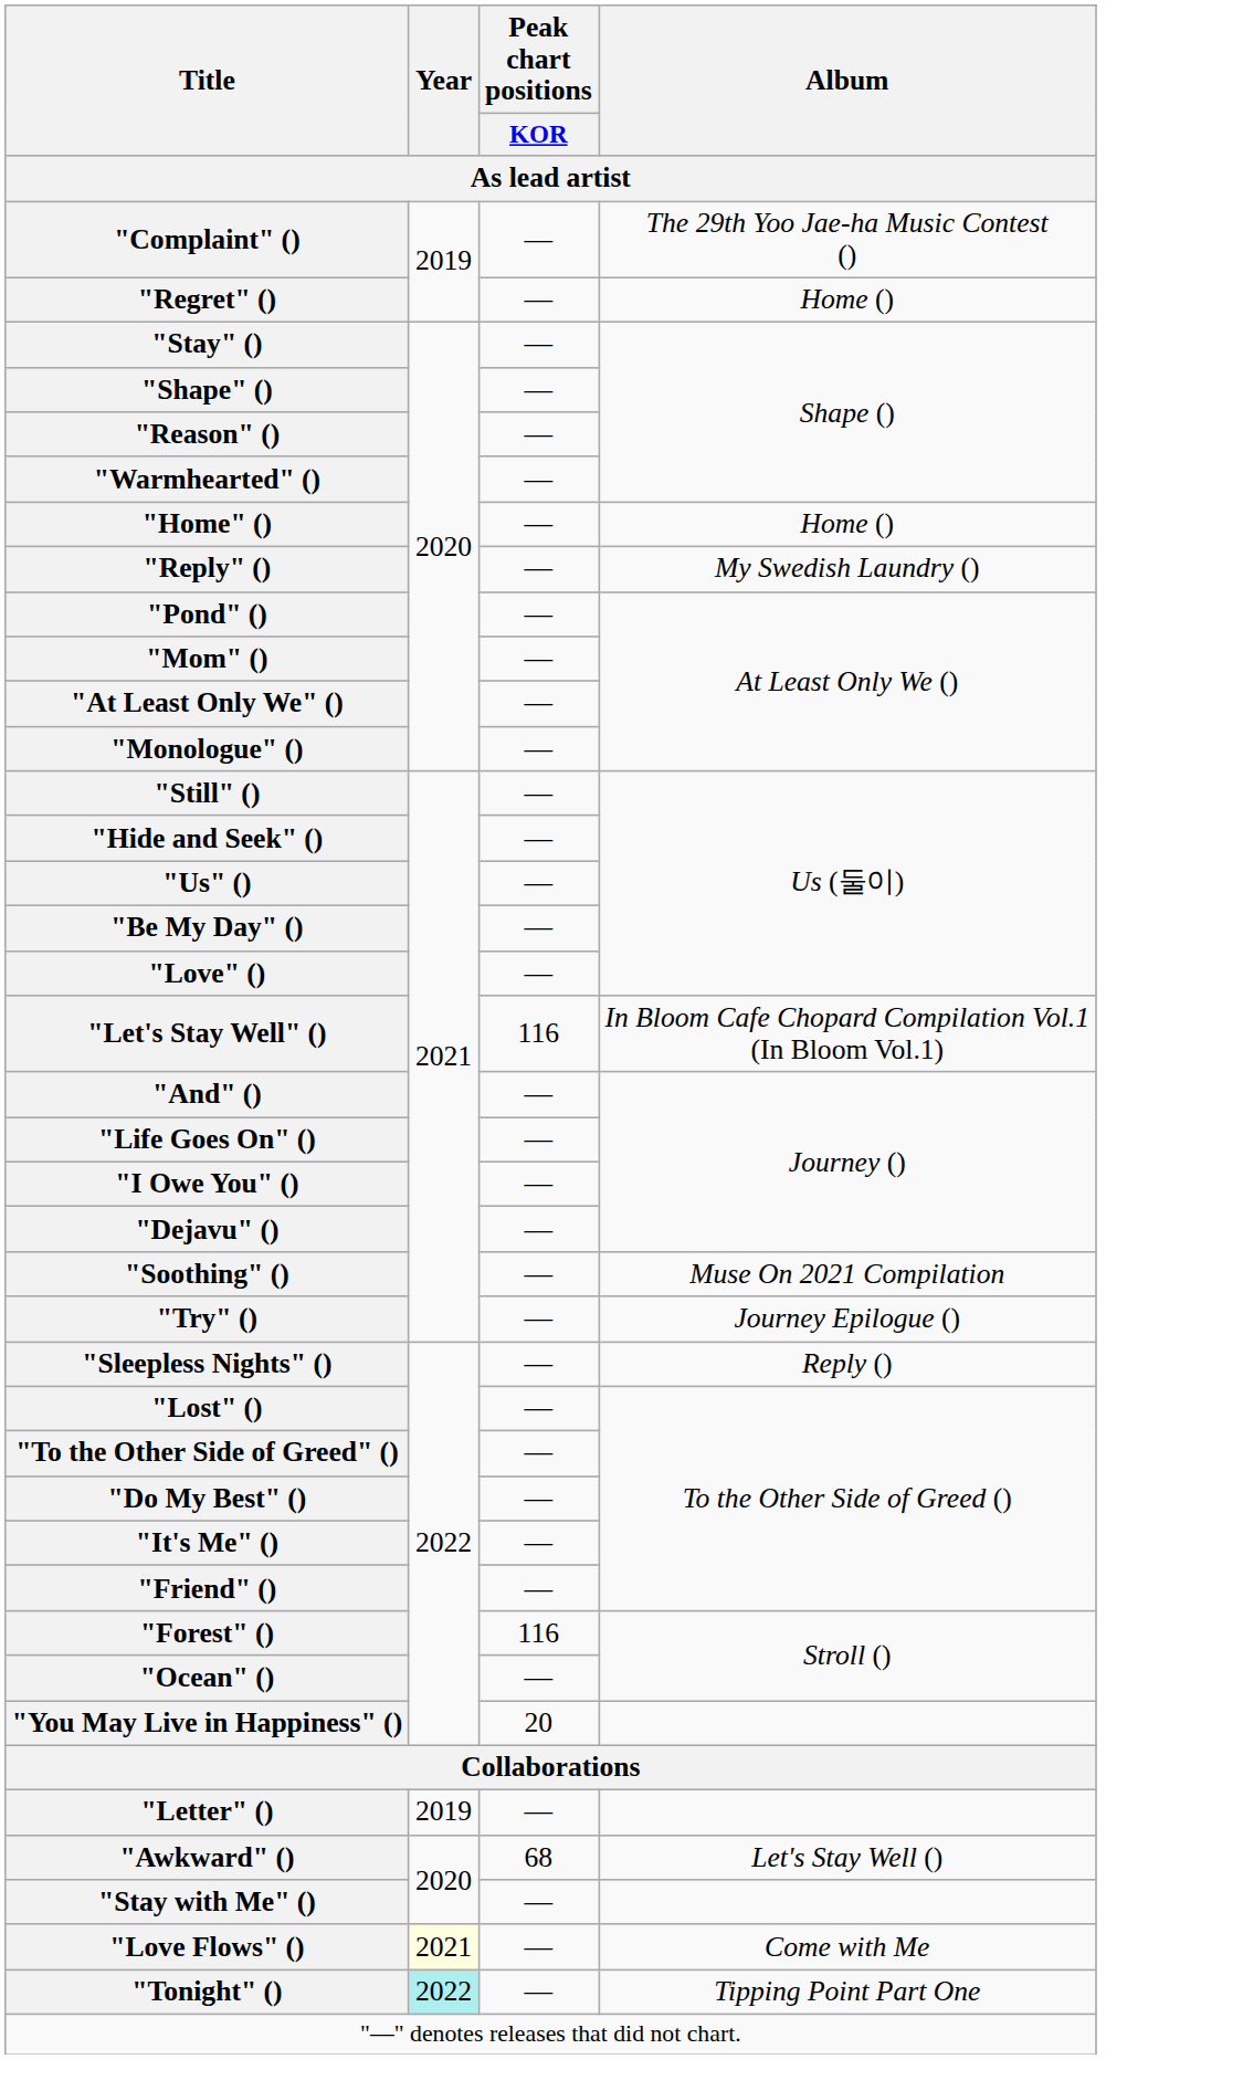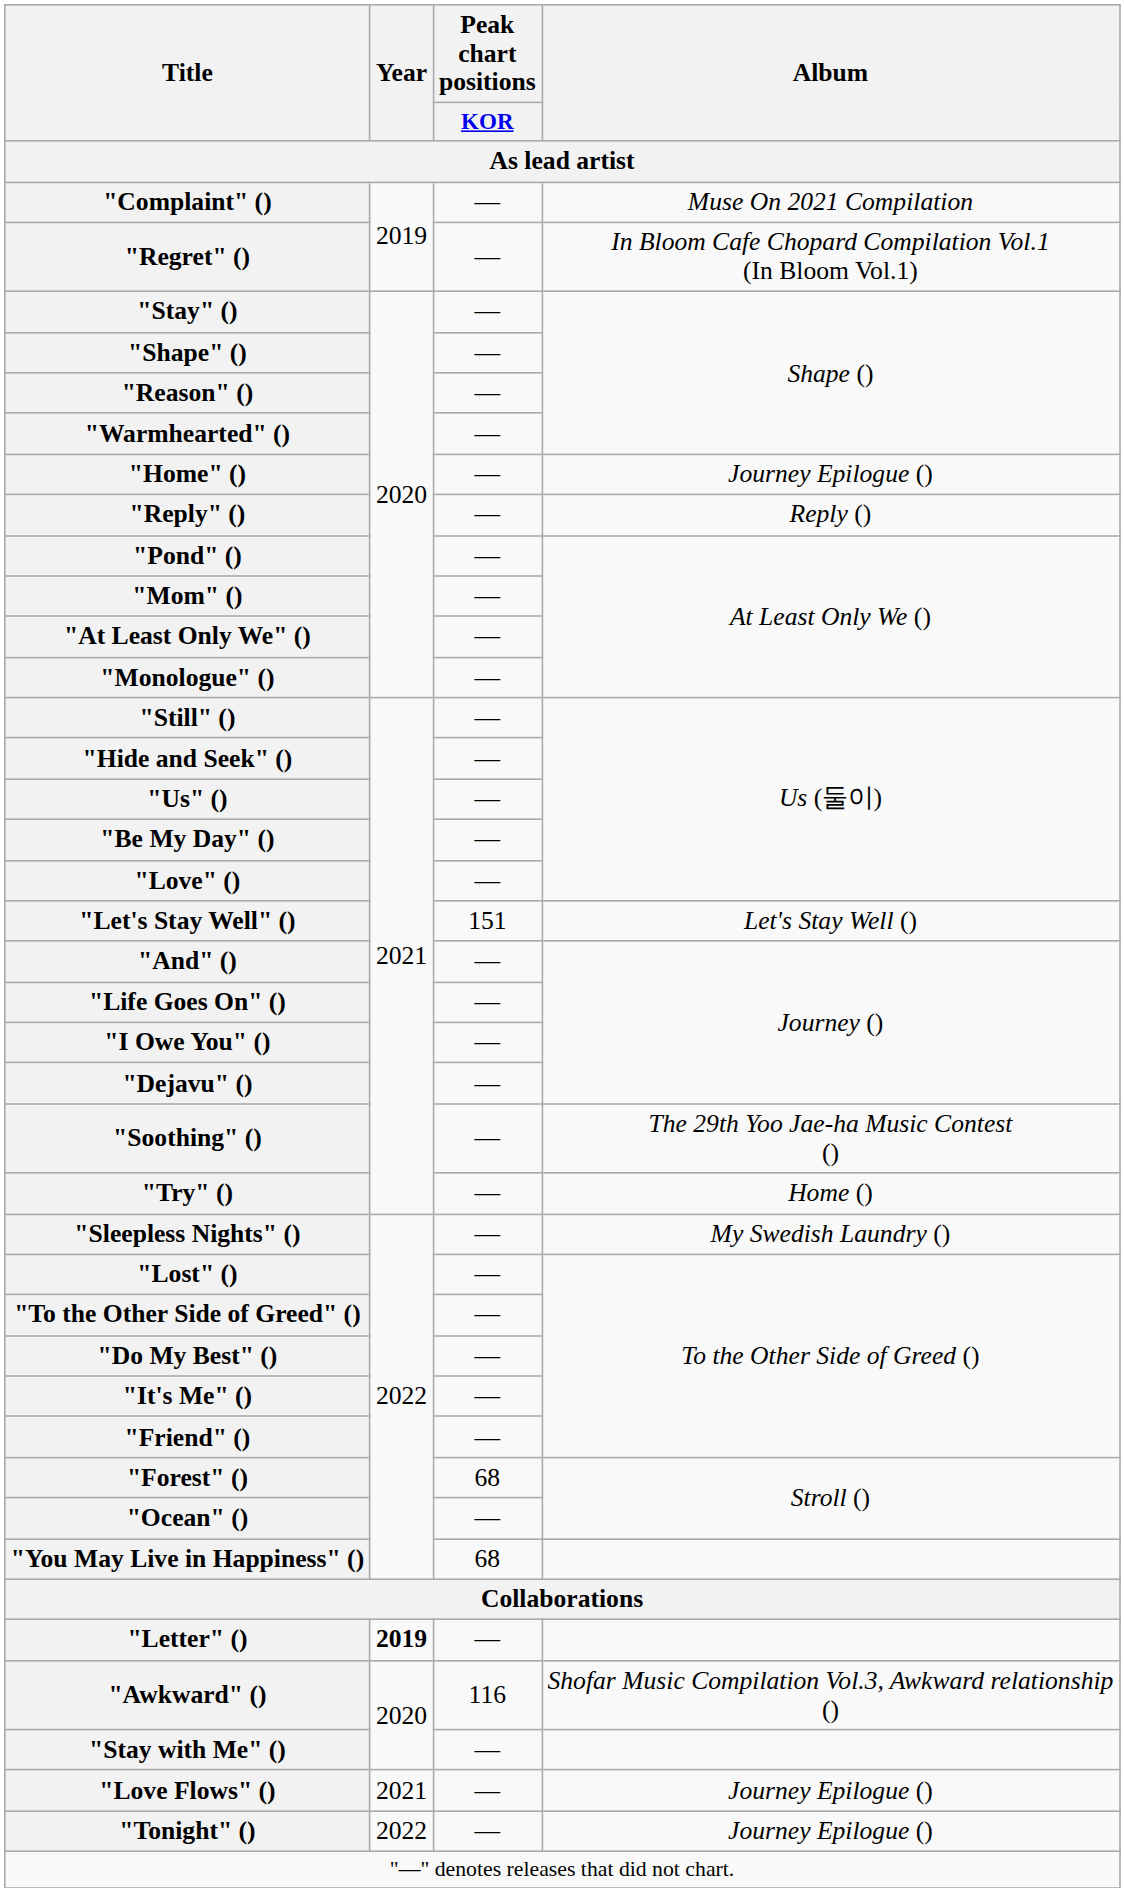"Complaint" () | Album / As lead artist: The 29th Yoo Jae-ha Music Contest () -> Muse On 2021 Compilation
"Regret" () | Album / As lead artist: Home () -> In Bloom Cafe Chopard Compilation Vol.1 (In Bloom Vol.1)
"Home" () | Album / As lead artist: Home () -> Journey Epilogue ()
"Reply" () | Album / As lead artist: My Swedish Laundry () -> Reply ()
"Let's Stay Well" () | Peak chart positions / KOR / As lead artist: 116 -> 151
"Let's Stay Well" () | Album / As lead artist: In Bloom Cafe Chopard Compilation Vol.1 (In Bloom Vol.1) -> Let's Stay Well ()
"Soothing" () | Album / As lead artist: Muse On 2021 Compilation -> The 29th Yoo Jae-ha Music Contest ()
"Try" () | Album / As lead artist: Journey Epilogue () -> Home ()
"Sleepless Nights" () | Album / As lead artist: Reply () -> My Swedish Laundry ()
"Forest" () | Peak chart positions / KOR / As lead artist: 116 -> 68
"You May Live in Happiness" () | Peak chart positions / KOR / As lead artist: 20 -> 68
"Letter" () | Year / As lead artist: normal -> bold
"Awkward" () | Peak chart positions / KOR / As lead artist: 68 -> 116
"Awkward" () | Album / As lead artist: Let's Stay Well () -> Shofar Music Compilation Vol.3, Awkward relationship ()
"Love Flows" () | Year / As lead artist: lightyellow background -> no background
"Love Flows" () | Album / As lead artist: Come with Me -> Journey Epilogue ()
"Tonight" () | Year / As lead artist: paleturquoise background -> no background
"Tonight" () | Album / As lead artist: Tipping Point Part One -> Journey Epilogue ()
